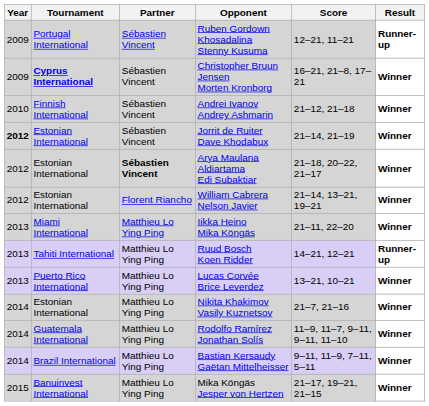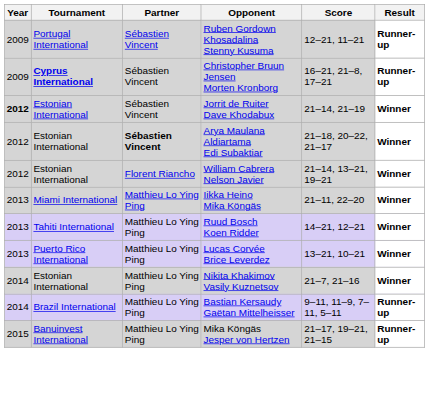Christopher Bruun Jensen Morten Kronborg | Result: Winner -> Runner-up
- row: 2010 | Finnish International | Sébastien Vincent | Andrei Ivanov Andrey Ashmarin | 21–12, 21–18 | Winner
Ruud Bosch Koen Ridder | Result: Runner-up -> Winner
- row: 2014 | Guatemala International | Matthieu Lo Ying Ping | Rodolfo Ramírez Jonathan Solís | 11–9, 11–7, 9–11, 9–11, 11–10 | Winner
Bastian Kersaudy Gaëtan Mittelheisser | Result: Winner -> Runner-up
Mika Köngäs Jesper von Hertzen | Result: Winner -> Runner-up
